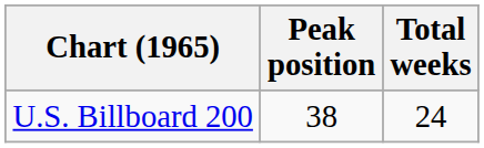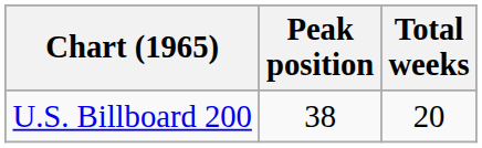U.S. Billboard 200 | Total weeks: 24 -> 20
